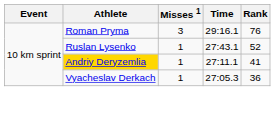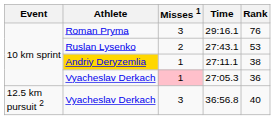27:43.1 | Misses 1: 1 -> 2
27:43.1 | Rank: 52 -> 53
27:11.1 | Rank: 41 -> 38
27:05.3 | Misses 1: no background -> pink background
+ row: 12.5 km pursuit 2 | Vyacheslav Derkach | 3 | 36:56.8 | 40
